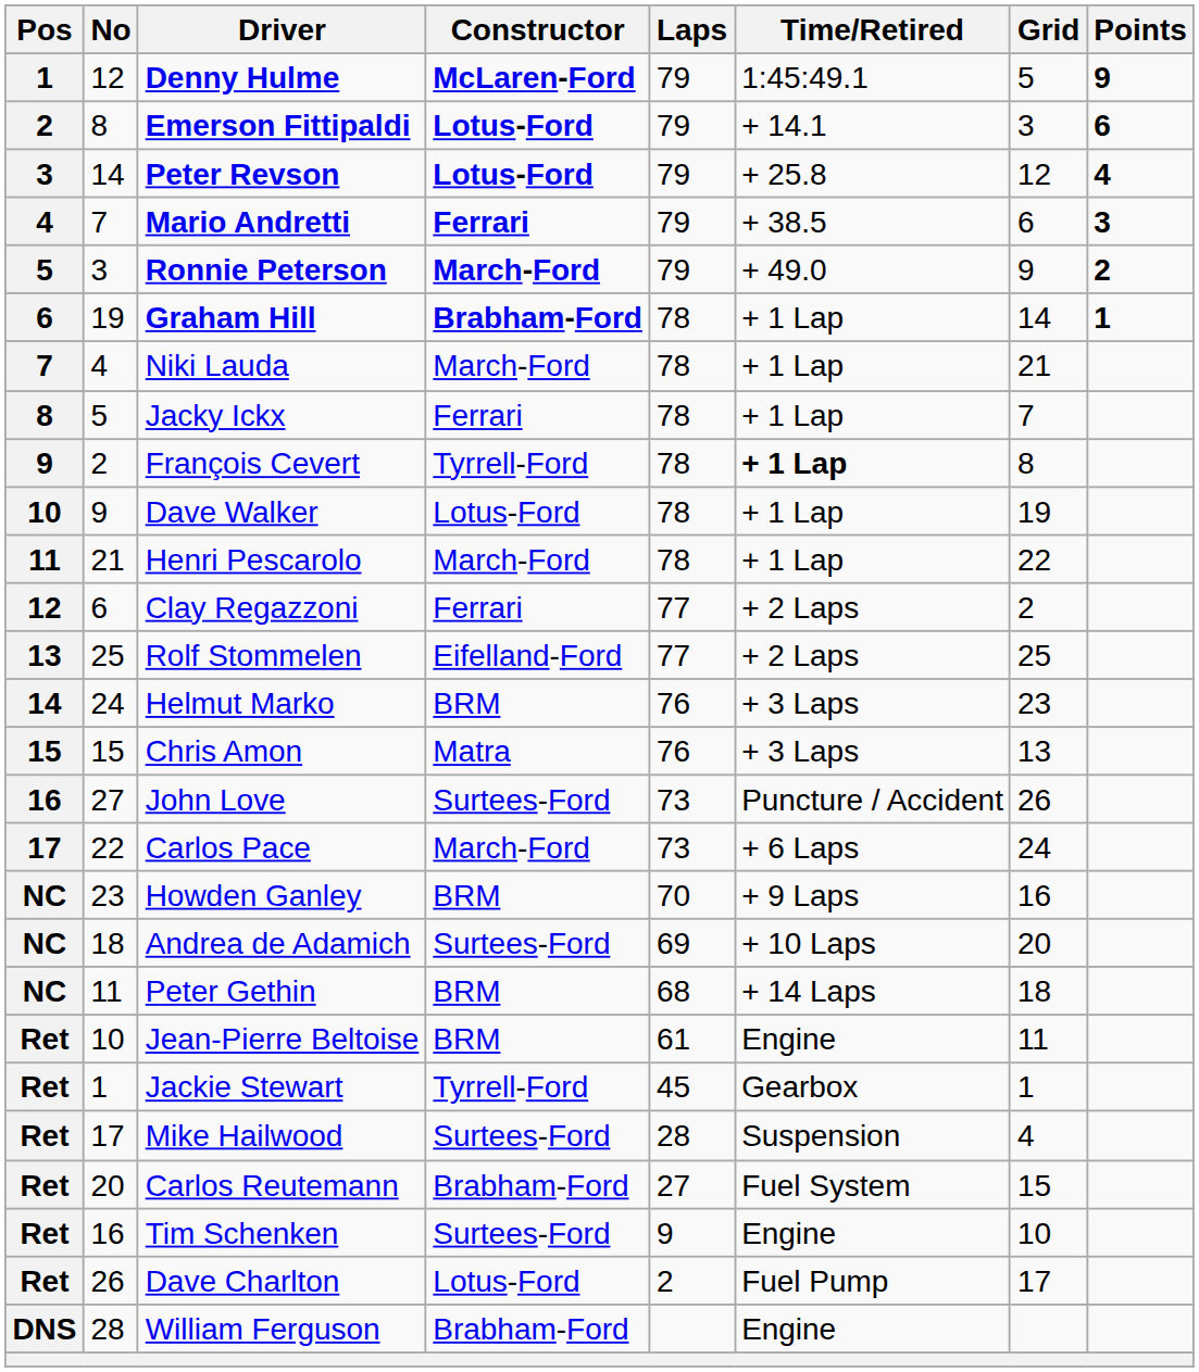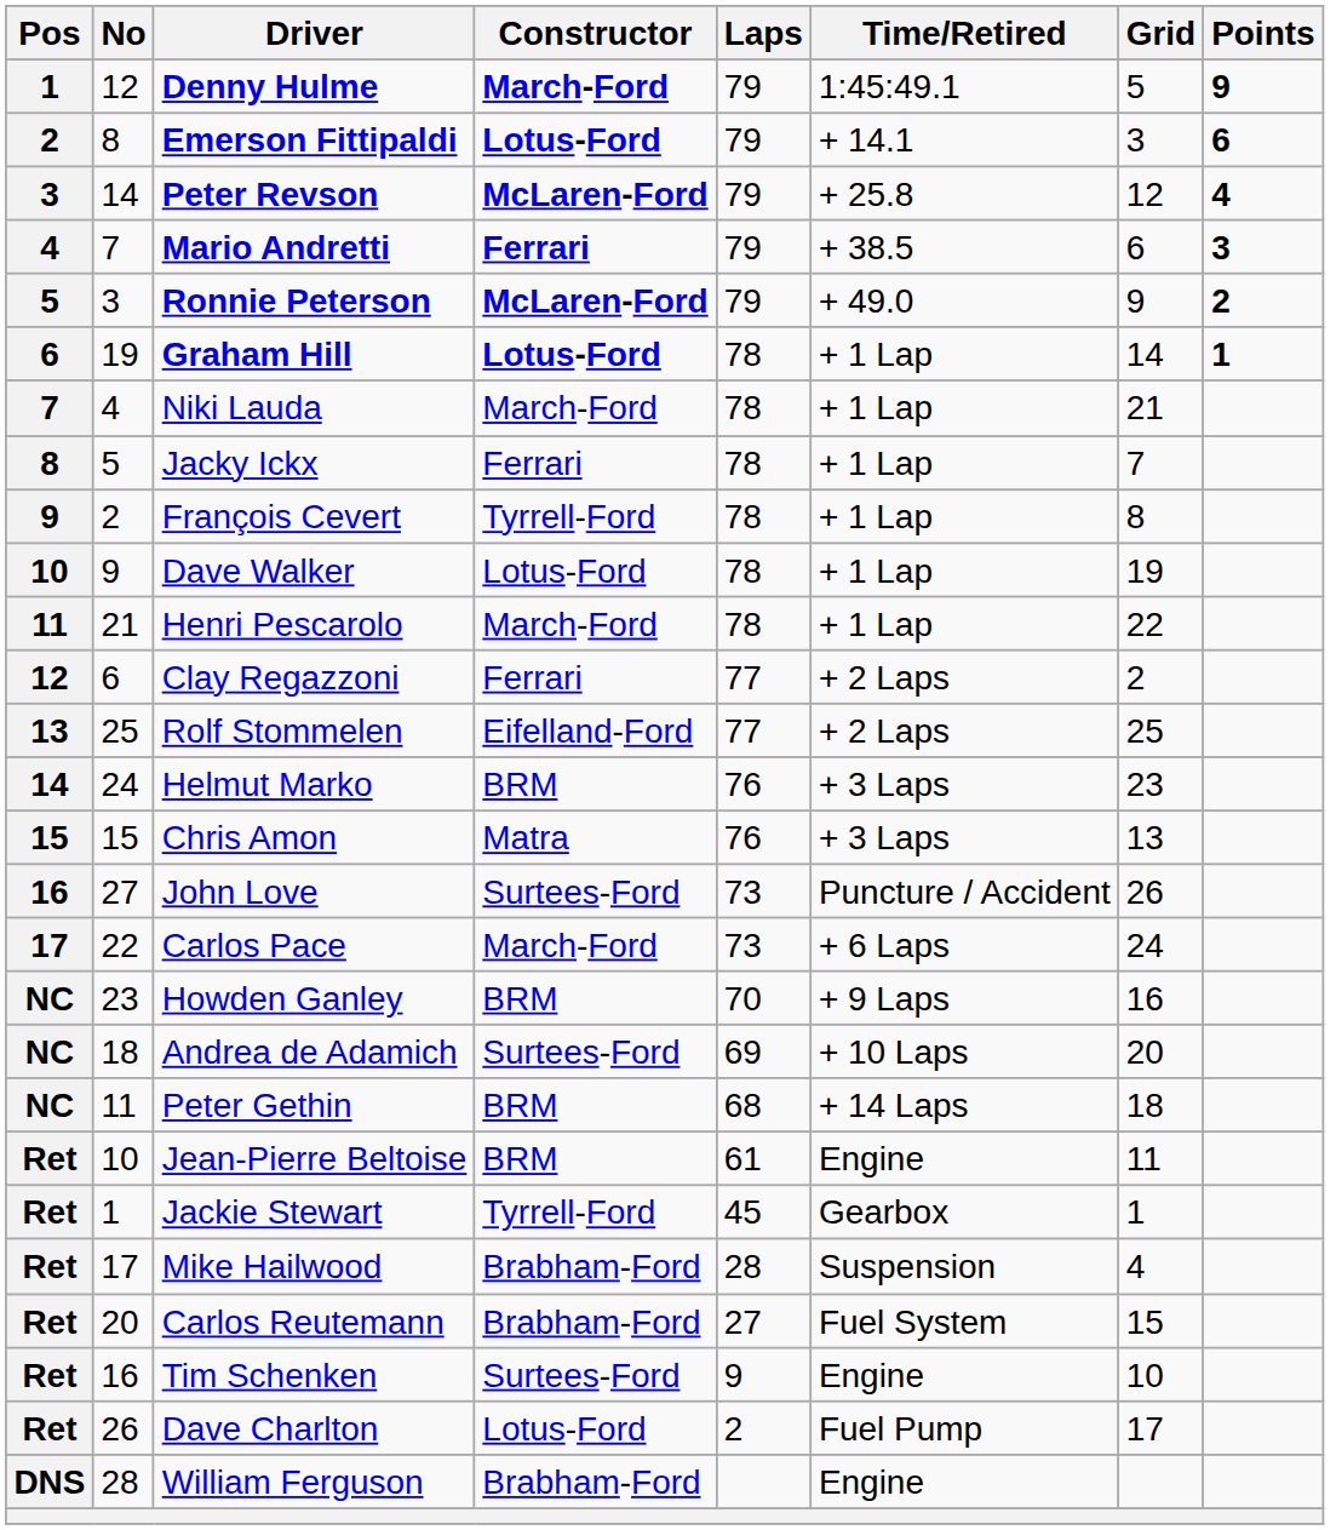Denny Hulme | Constructor: McLaren-Ford -> March-Ford
Peter Revson | Constructor: Lotus-Ford -> McLaren-Ford
Ronnie Peterson | Constructor: March-Ford -> McLaren-Ford
Graham Hill | Constructor: Brabham-Ford -> Lotus-Ford
François Cevert | Time/Retired: bold -> normal
Mike Hailwood | Constructor: Surtees-Ford -> Brabham-Ford
